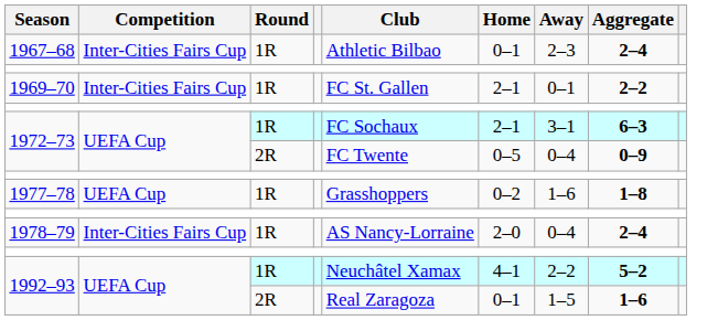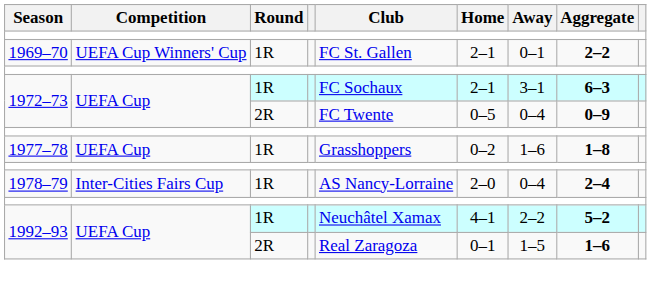- row: 1967–68 | Inter-Cities Fairs Cup | 1R | Athletic Bilbao | 0–1 | 2–3 | 2–4
1969–70 | Competition: Inter-Cities Fairs Cup -> UEFA Cup Winners' Cup
